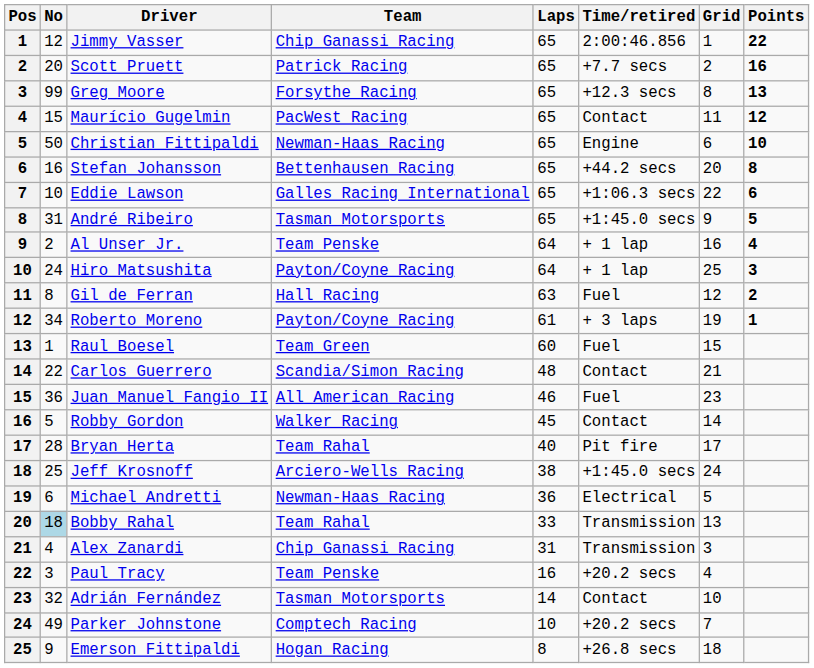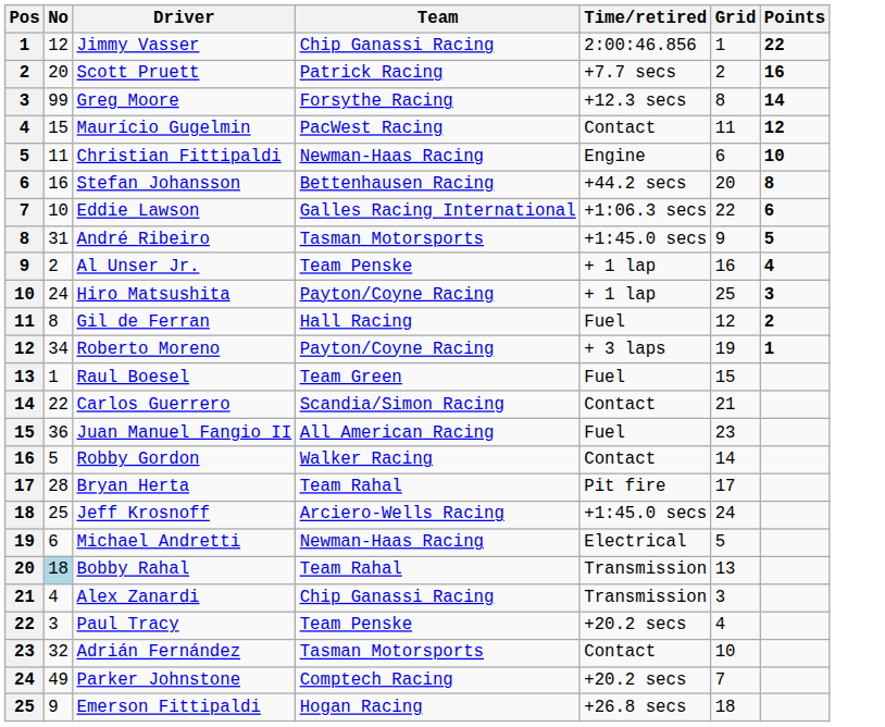- column: Laps | 65 | 65 | 65 | 65 | 65 | 65 | 65 | 65 | 64 | 64 | 63 | 61 | 60 | 48 | 46 | 45 | 40 | 38 | 36 | 33 | 31 | 16 | 14 | 10 | 8
Greg Moore | Points: 13 -> 14
Christian Fittipaldi | No: 50 -> 11
